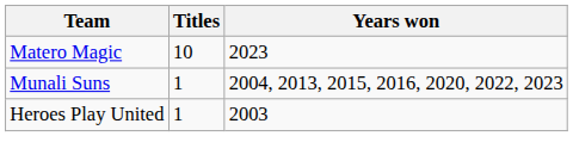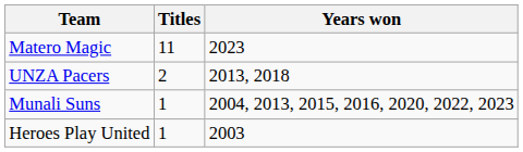Matero Magic | Titles: 10 -> 11
+ row: UNZA Pacers | 2 | 2013, 2018
